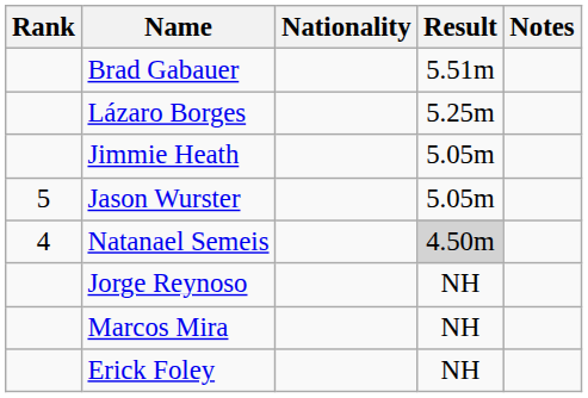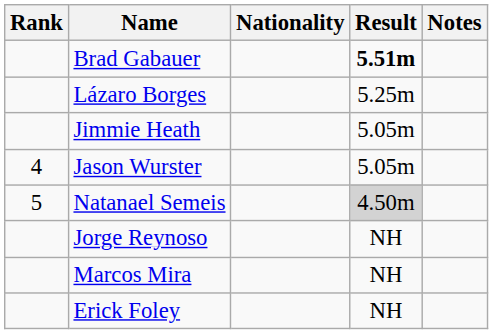Brad Gabauer | Result: normal -> bold
Jason Wurster | Rank: 5 -> 4
Natanael Semeis | Rank: 4 -> 5
